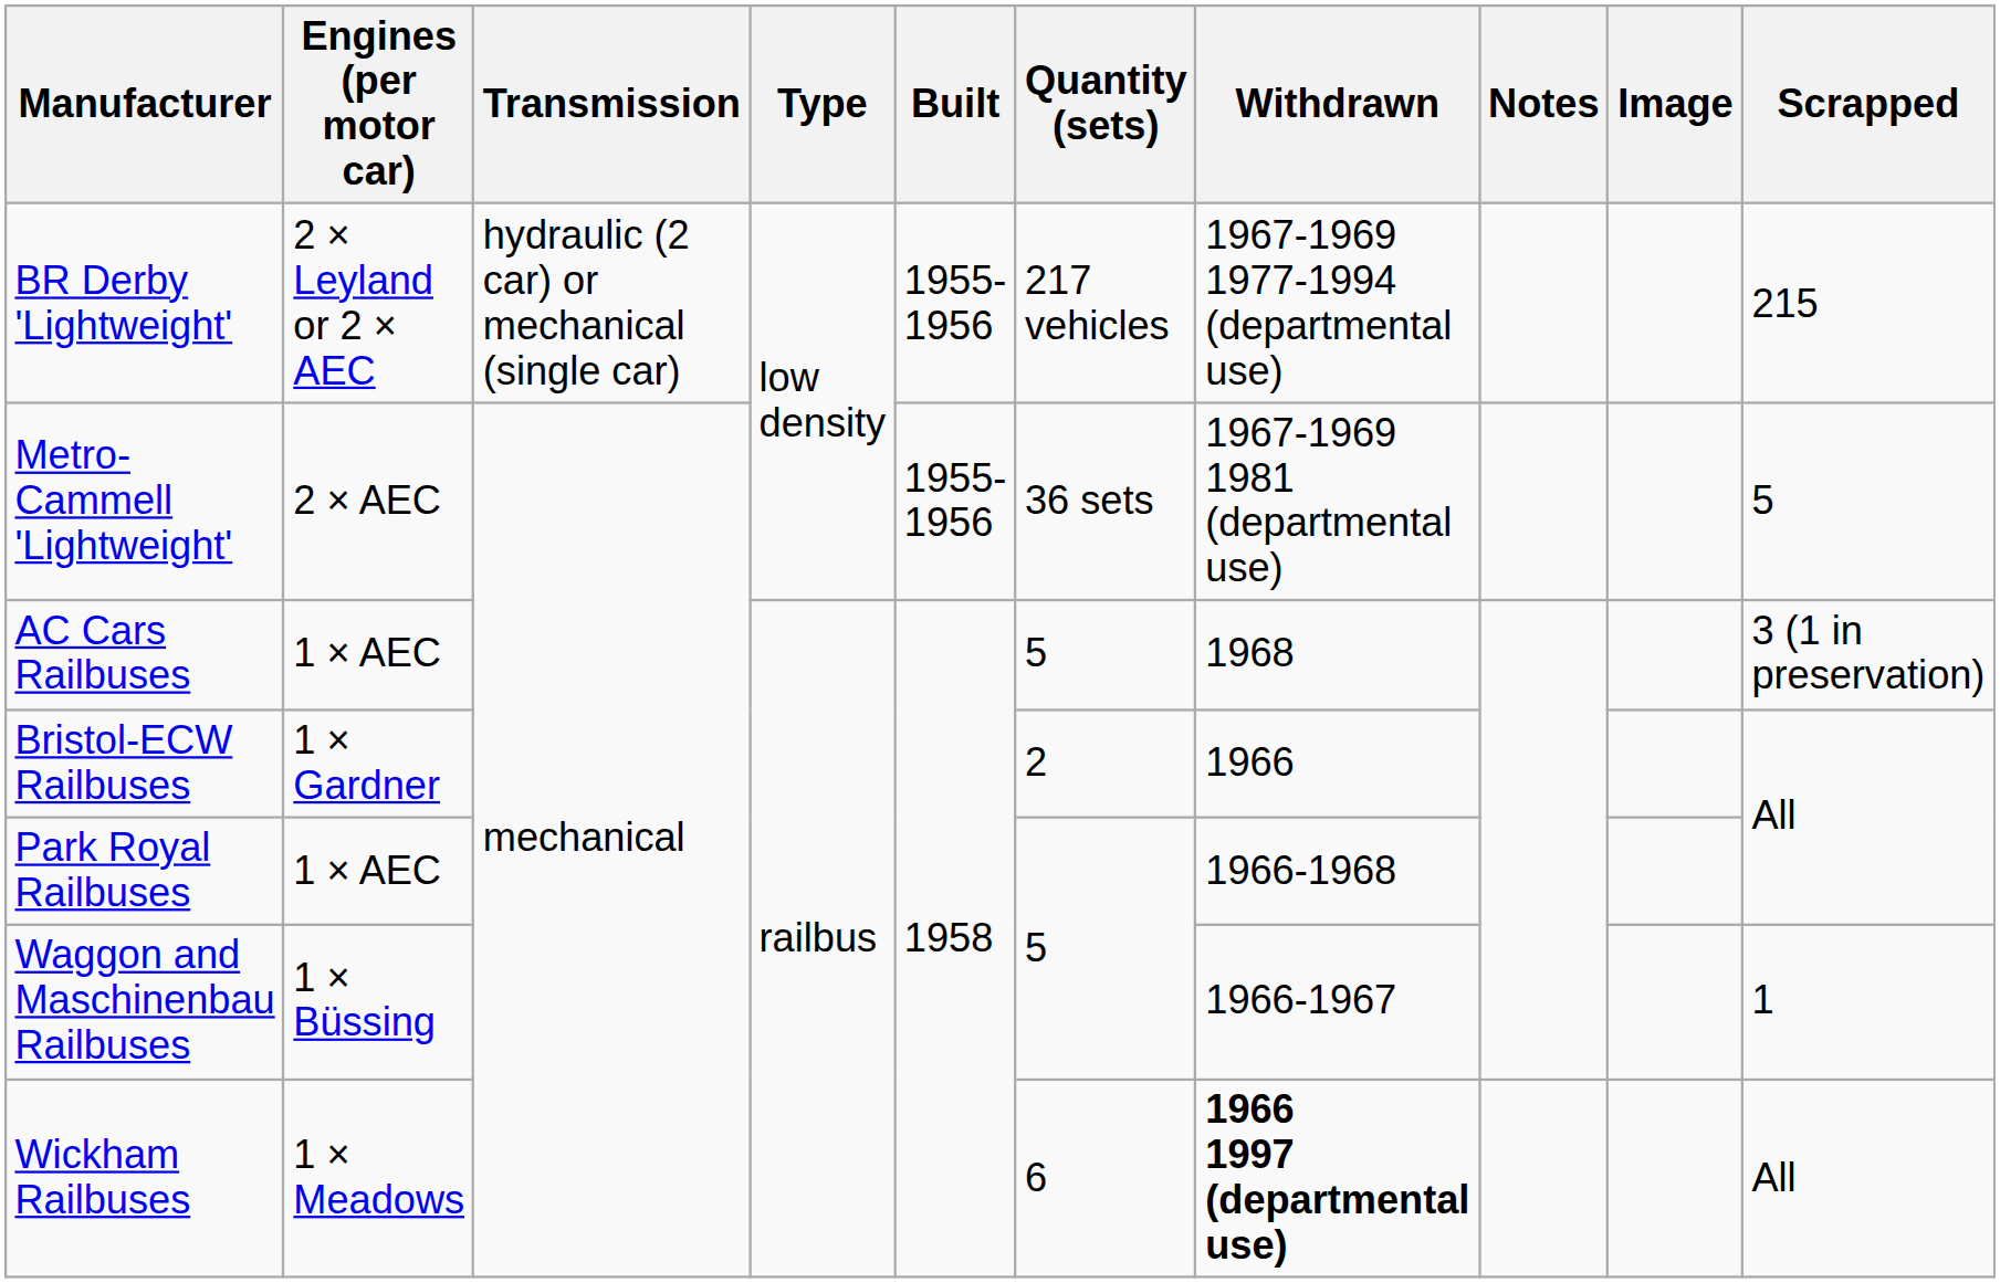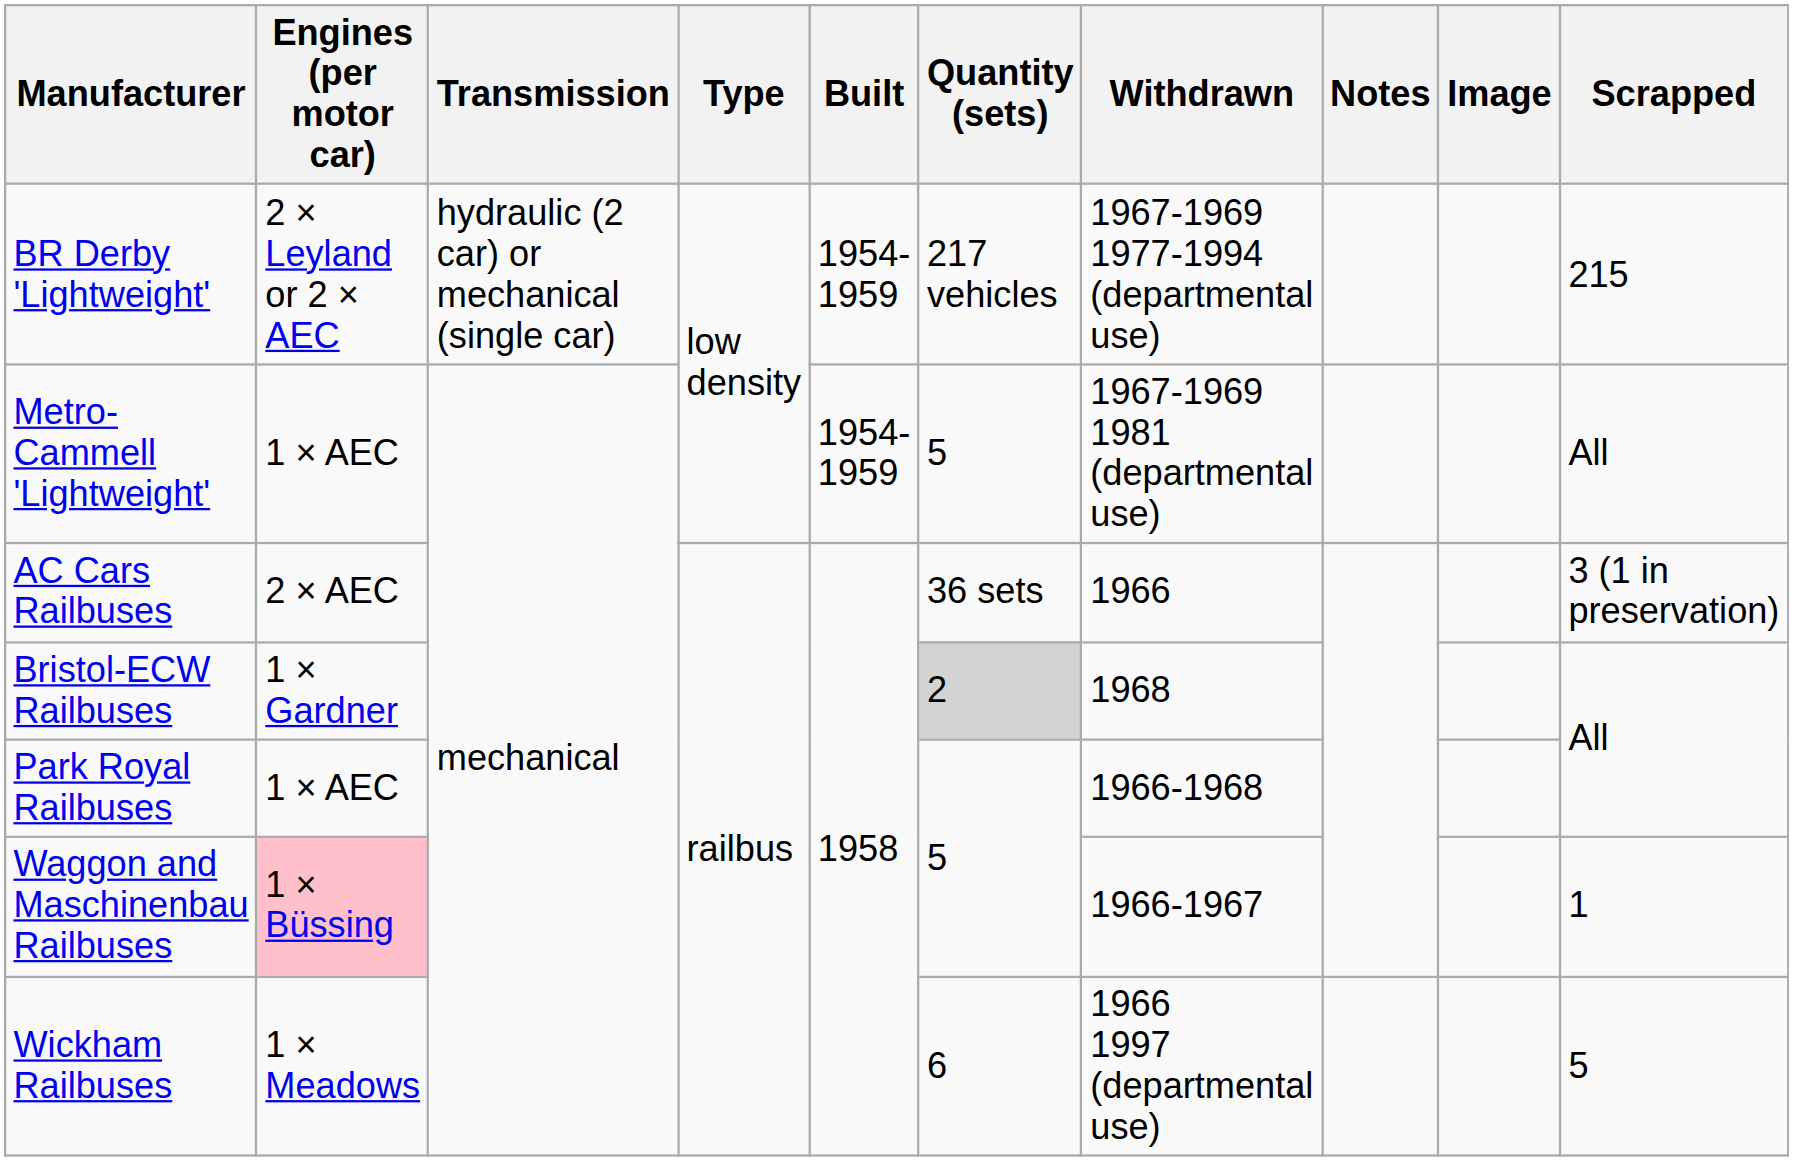BR Derby 'Lightweight' | Built: 1955-1956 -> 1954-1959
Metro-Cammell 'Lightweight' | Engines (per motor car): 2 × AEC -> 1 × AEC
Metro-Cammell 'Lightweight' | Built: 1955-1956 -> 1954-1959
Metro-Cammell 'Lightweight' | Quantity (sets): 36 sets -> 5
Metro-Cammell 'Lightweight' | Scrapped: 5 -> All
AC Cars Railbuses | Engines (per motor car): 1 × AEC -> 2 × AEC
AC Cars Railbuses | Quantity (sets): 5 -> 36 sets
AC Cars Railbuses | Withdrawn: 1968 -> 1966
Bristol-ECW Railbuses | Quantity (sets): no background -> lightgrey background
Bristol-ECW Railbuses | Withdrawn: 1966 -> 1968
Waggon and Maschinenbau Railbuses | Engines (per motor car): no background -> pink background
Wickham Railbuses | Withdrawn: bold -> normal
Wickham Railbuses | Scrapped: All -> 5
